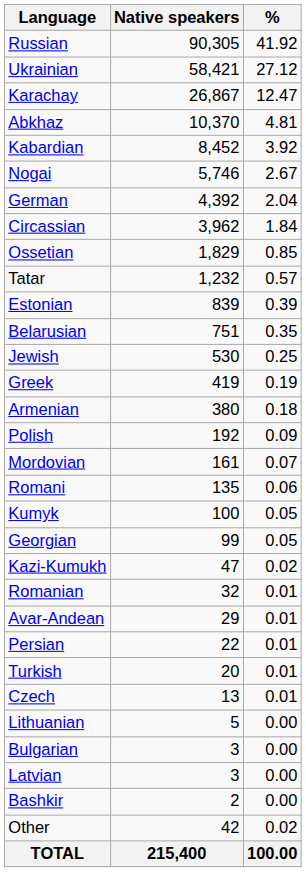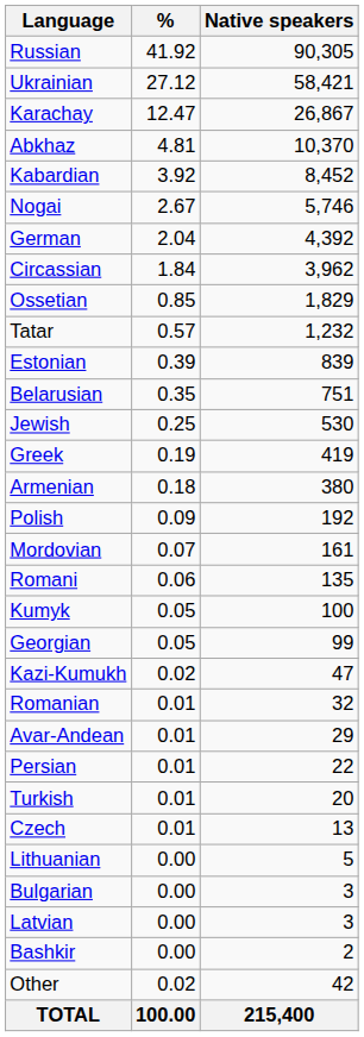columns swapped: Native speakers <-> %
